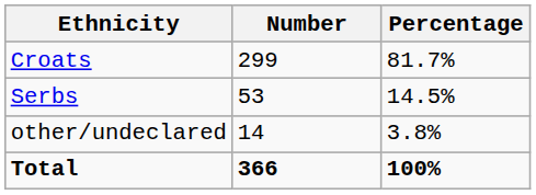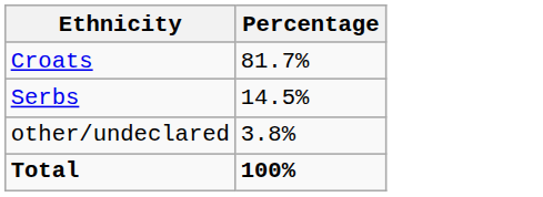- column: Number | 299 | 53 | 14 | 366
